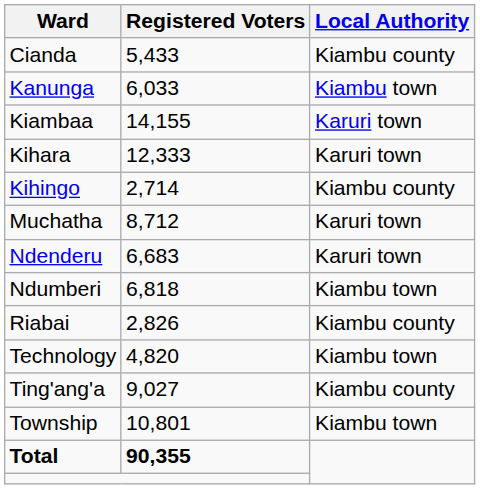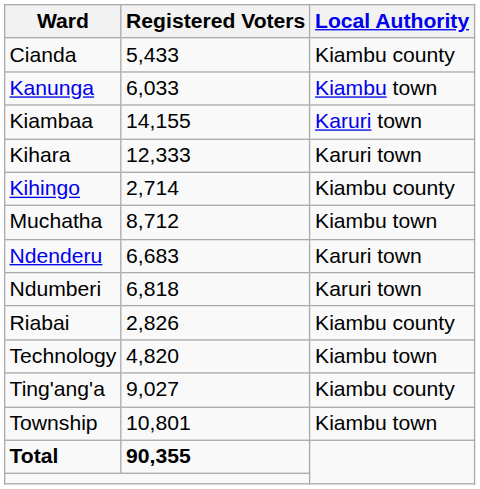Muchatha | Local Authority: Karuri town -> Kiambu town
Ndumberi | Local Authority: Kiambu town -> Karuri town
